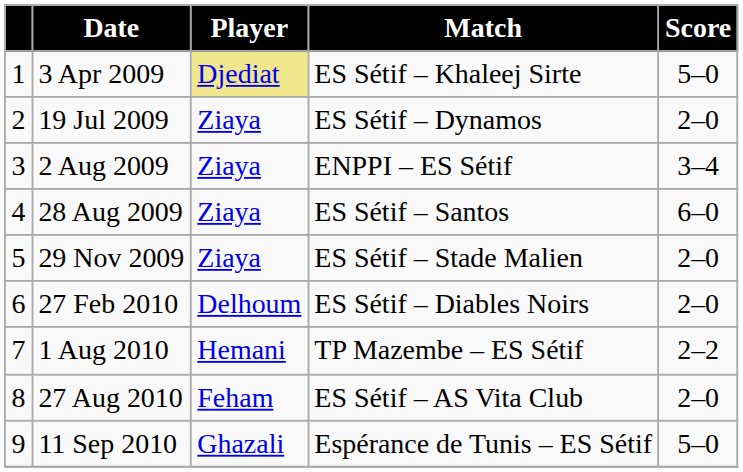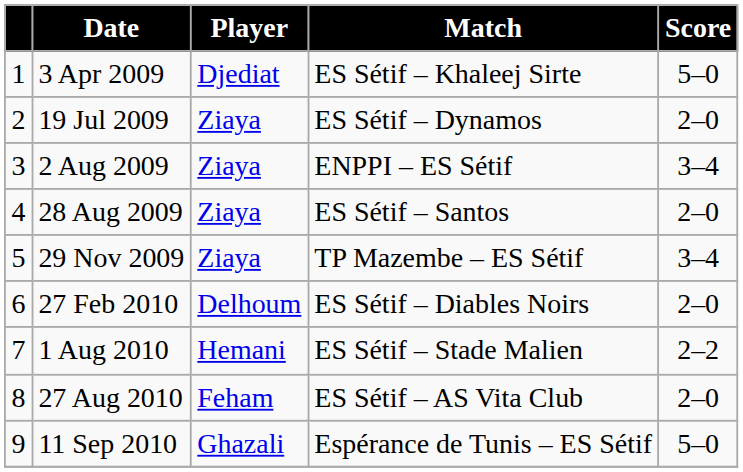3 Apr 2009 | Player: khaki background -> no background
28 Aug 2009 | Score: 6–0 -> 2–0
29 Nov 2009 | Match: ES Sétif – Stade Malien -> TP Mazembe – ES Sétif
29 Nov 2009 | Score: 2–0 -> 3–4
1 Aug 2010 | Match: TP Mazembe – ES Sétif -> ES Sétif – Stade Malien
